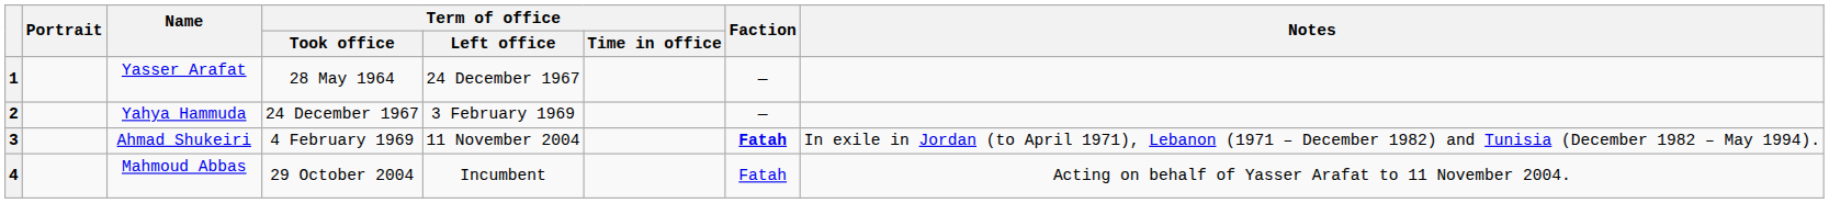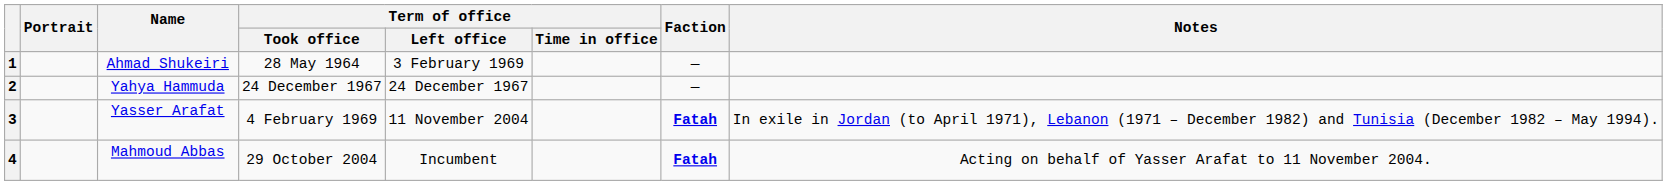1 | Name: Yasser Arafat -> Ahmad Shukeiri
1 | Term of office / Left office: 24 December 1967 -> 3 February 1969
2 | Term of office / Left office: 3 February 1969 -> 24 December 1967
3 | Name: Ahmad Shukeiri -> Yasser Arafat
4 | Faction: normal -> bold
